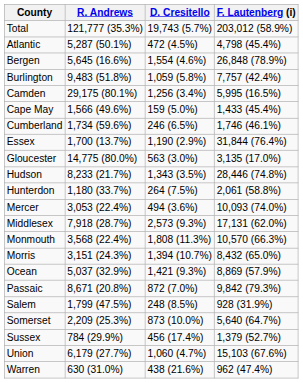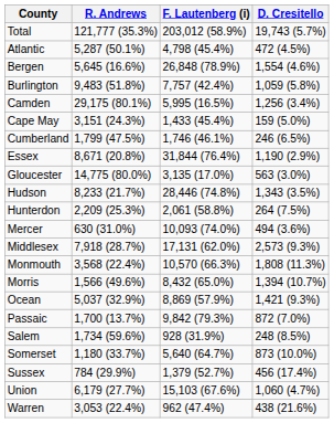columns swapped: D. Cresitello <-> F. Lautenberg (i)
Cape May | R. Andrews: 1,566 (49.6%) -> 3,151 (24.3%)
Cumberland | R. Andrews: 1,734 (59.6%) -> 1,799 (47.5%)
Essex | R. Andrews: 1,700 (13.7%) -> 8,671 (20.8%)
Hunterdon | R. Andrews: 1,180 (33.7%) -> 2,209 (25.3%)
Mercer | R. Andrews: 3,053 (22.4%) -> 630 (31.0%)
Morris | R. Andrews: 3,151 (24.3%) -> 1,566 (49.6%)
Passaic | R. Andrews: 8,671 (20.8%) -> 1,700 (13.7%)
Salem | R. Andrews: 1,799 (47.5%) -> 1,734 (59.6%)
Somerset | R. Andrews: 2,209 (25.3%) -> 1,180 (33.7%)
Warren | R. Andrews: 630 (31.0%) -> 3,053 (22.4%)
